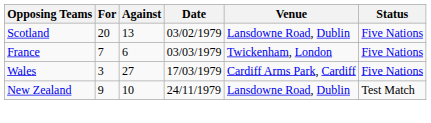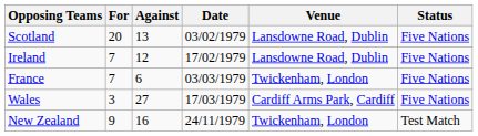+ row: Ireland | 7 | 12 | 17/02/1979 | Lansdowne Road, Dublin | Five Nations
New Zealand | Against: 10 -> 16
New Zealand | Venue: Lansdowne Road, Dublin -> Twickenham, London
